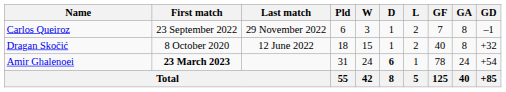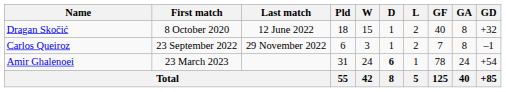rows swapped: Dragan Skočić <-> Carlos Queiroz
Amir Ghalenoei | First match: bold -> normal
